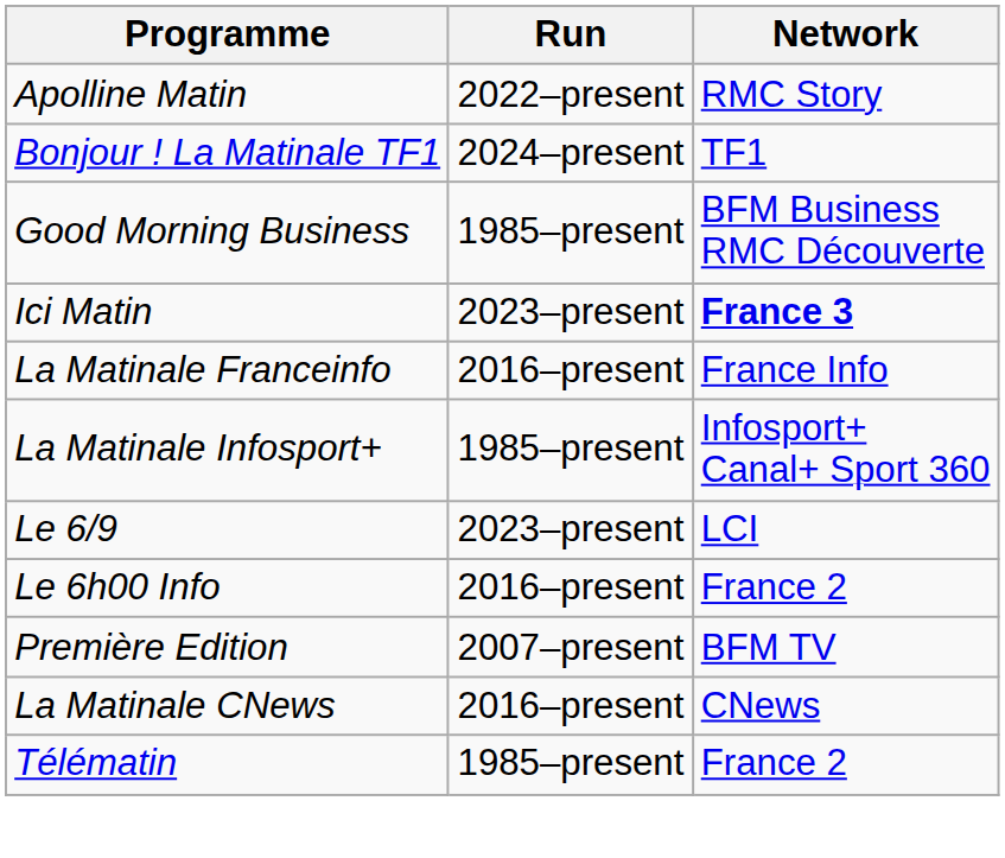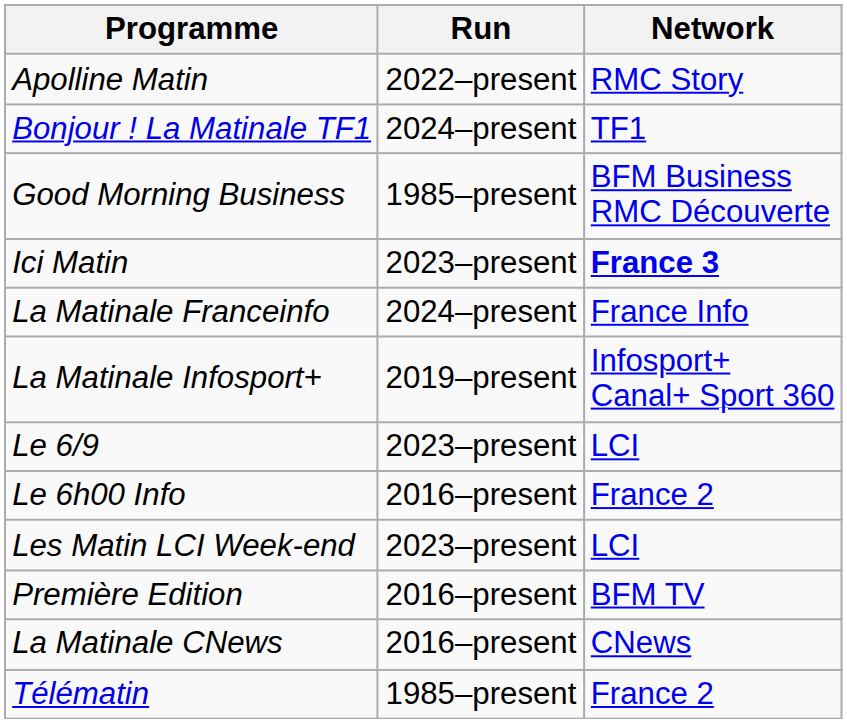La Matinale Franceinfo | Run: 2016–present -> 2024–present
La Matinale Infosport+ | Run: 1985–present -> 2019–present
+ row: Les Matin LCI Week-end | 2023–present | LCI
Première Edition | Run: 2007–present -> 2016–present
